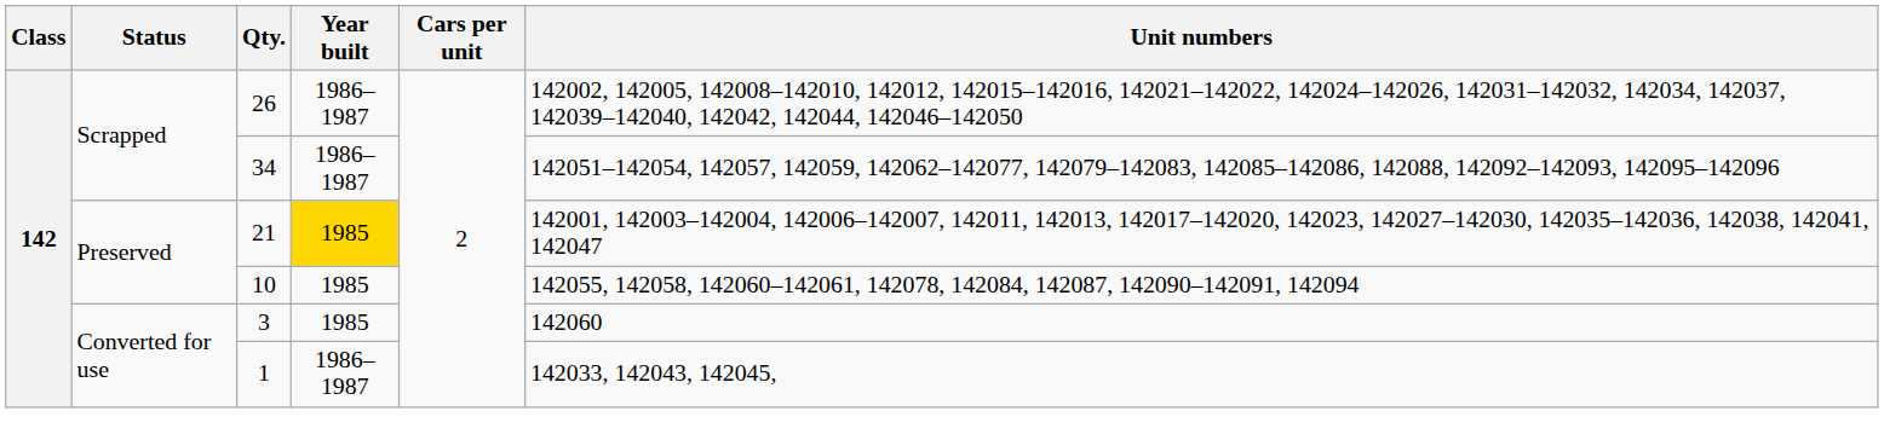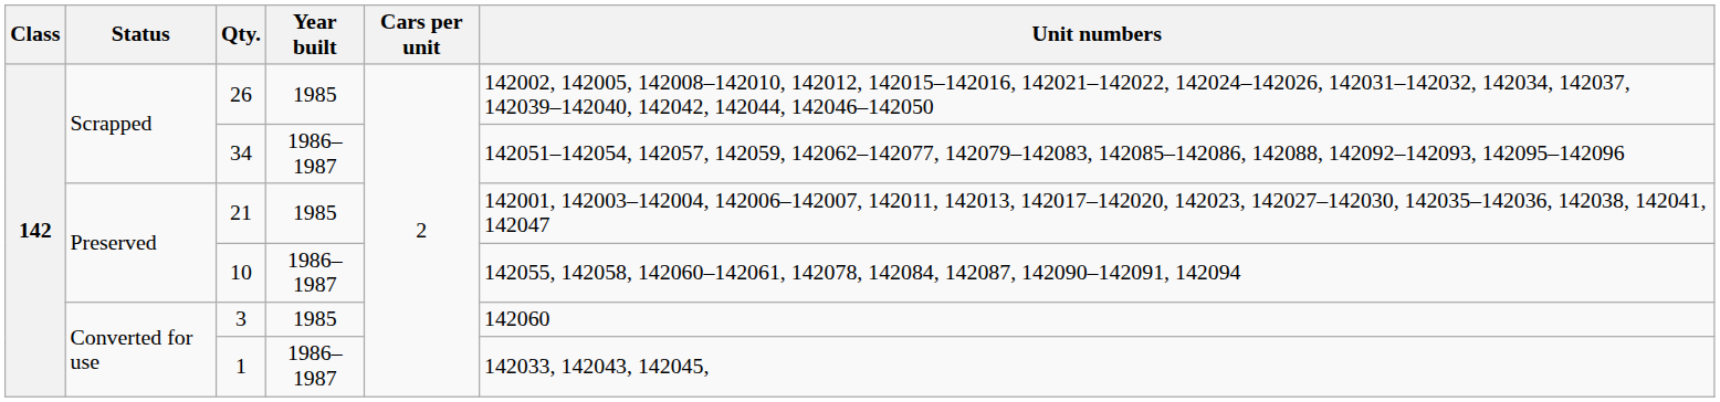26 | Year built: 1986–1987 -> 1985
21 | Year built: gold background -> no background
10 | Year built: 1985 -> 1986–1987
